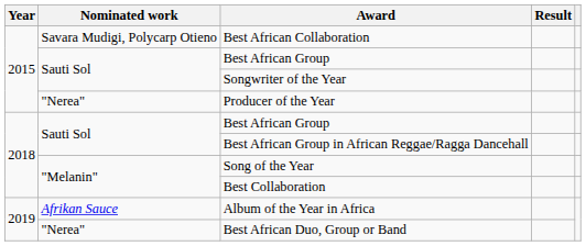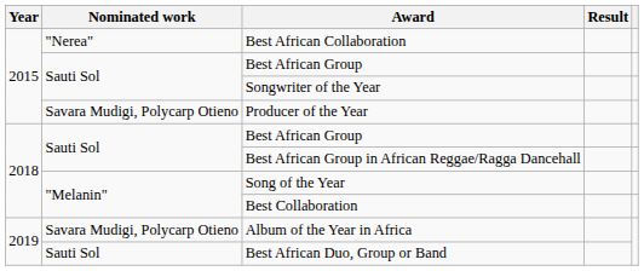Best African Collaboration | Nominated work: Savara Mudigi, Polycarp Otieno -> "Nerea"
Producer of the Year | Nominated work: "Nerea" -> Savara Mudigi, Polycarp Otieno
Album of the Year in Africa | Nominated work: Afrikan Sauce -> Savara Mudigi, Polycarp Otieno
Best African Duo, Group or Band | Nominated work: "Nerea" -> Sauti Sol
